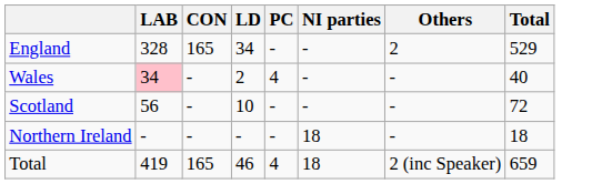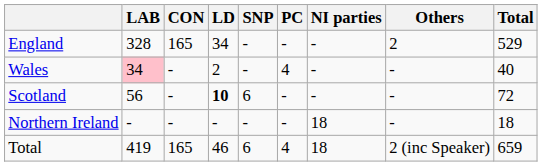+ column: SNP | - | - | 6 | - | 6
Scotland | LD: normal -> bold
